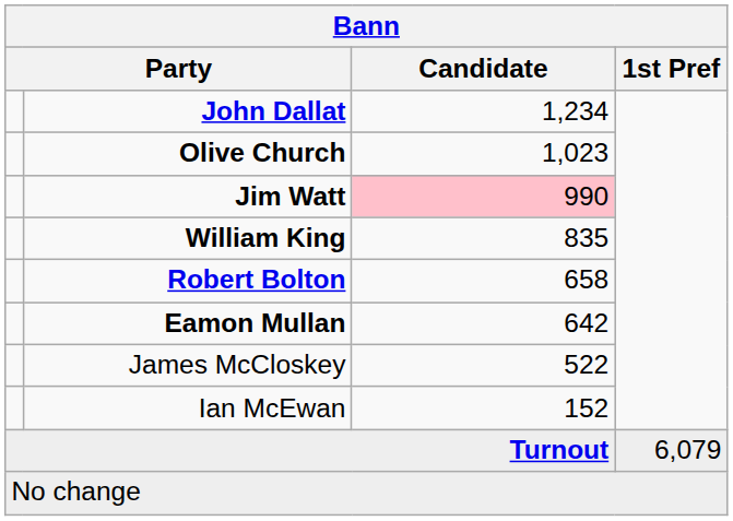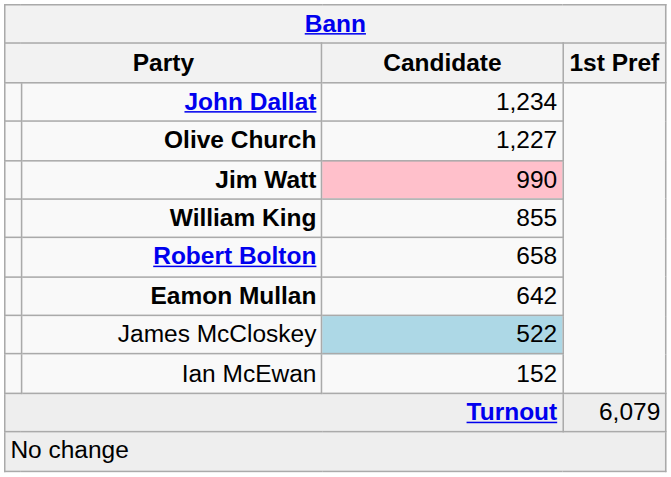Olive Church | Candidate: 1,023 -> 1,227
William King | Candidate: 835 -> 855
James McCloskey | Candidate: no background -> lightblue background
